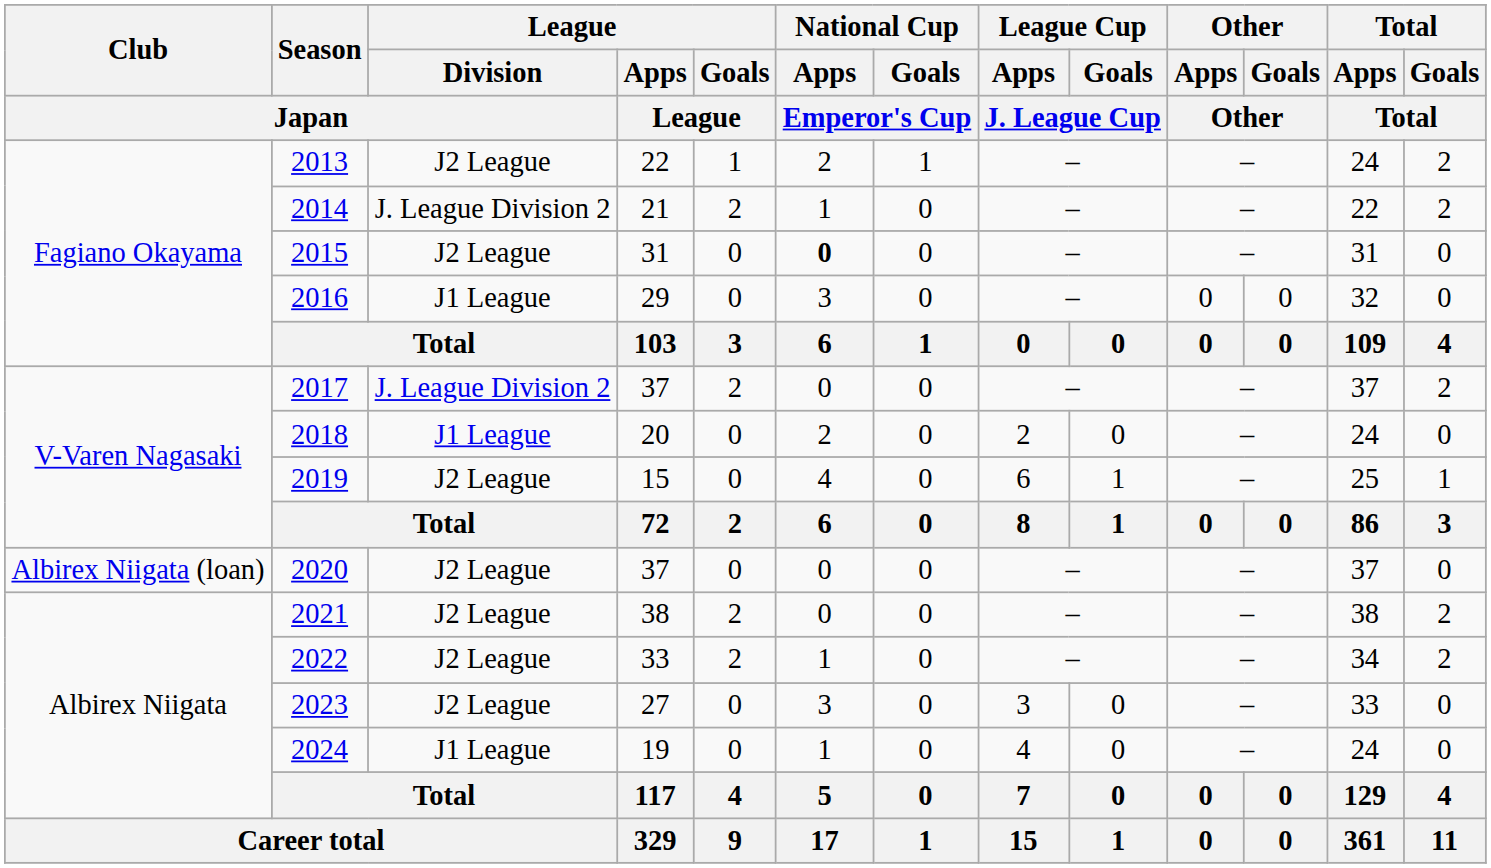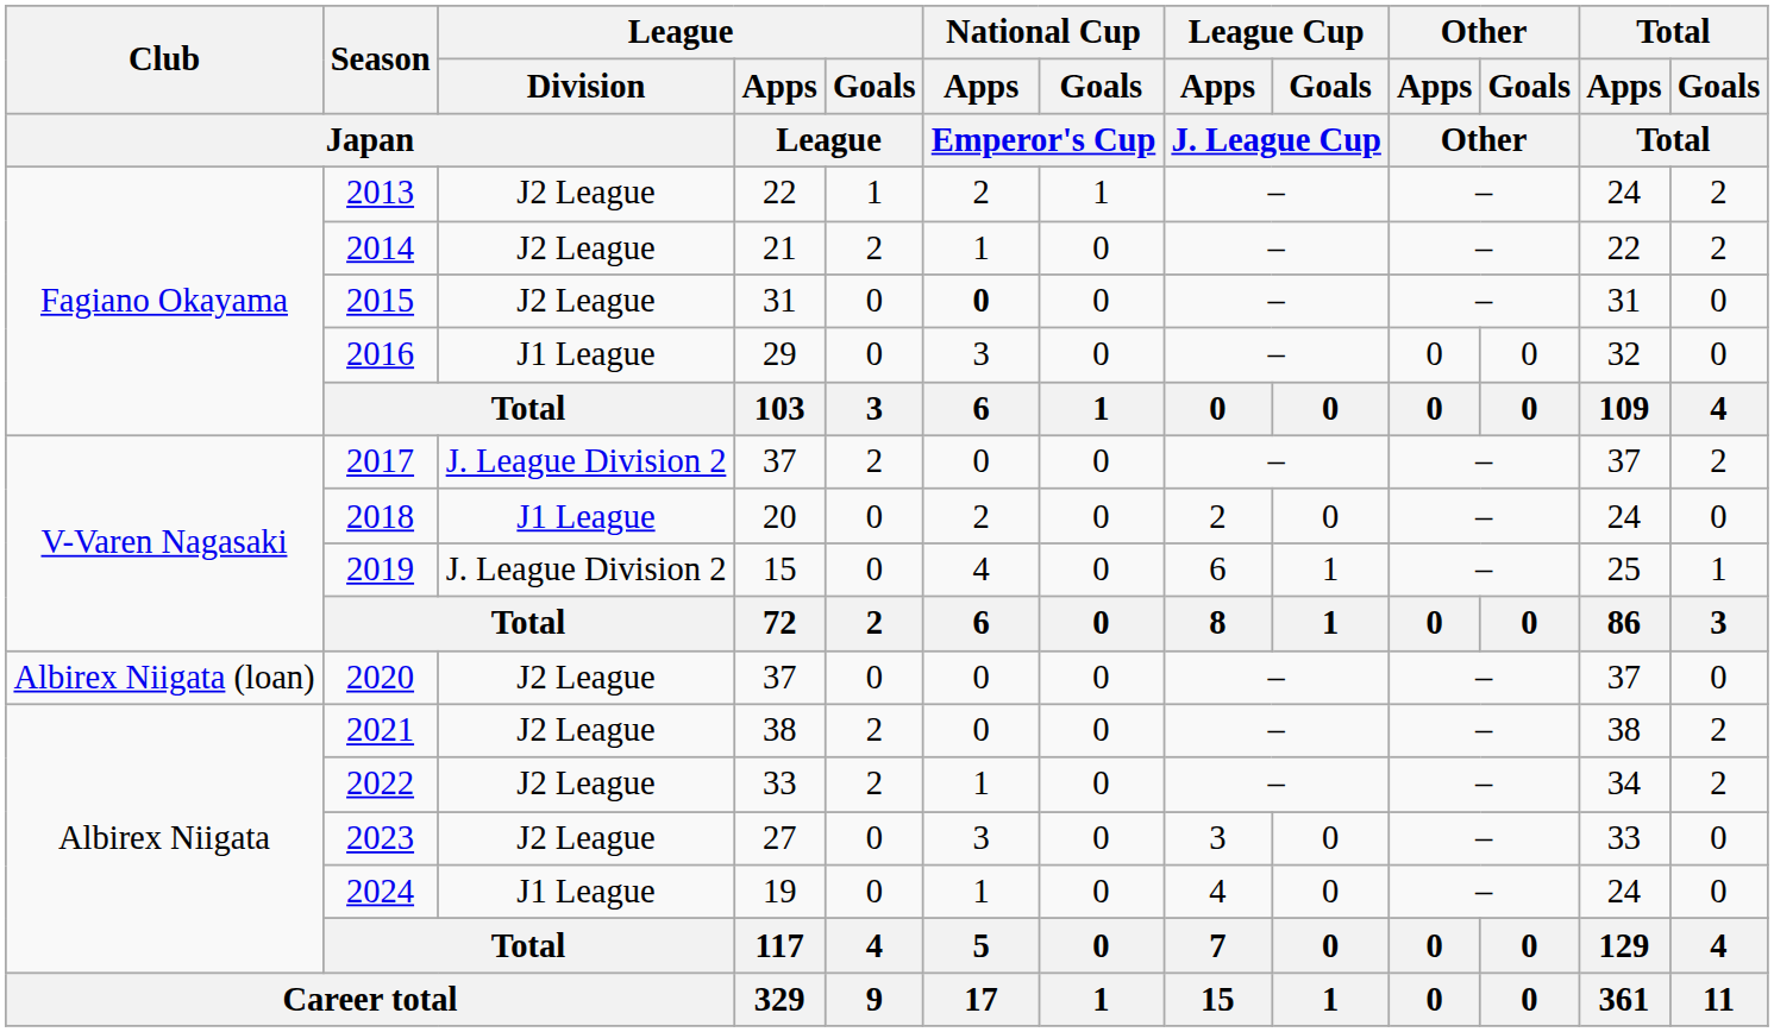2014 | League / Division / Japan: J. League Division 2 -> J2 League
2019 | League / Division / Japan: J2 League -> J. League Division 2
